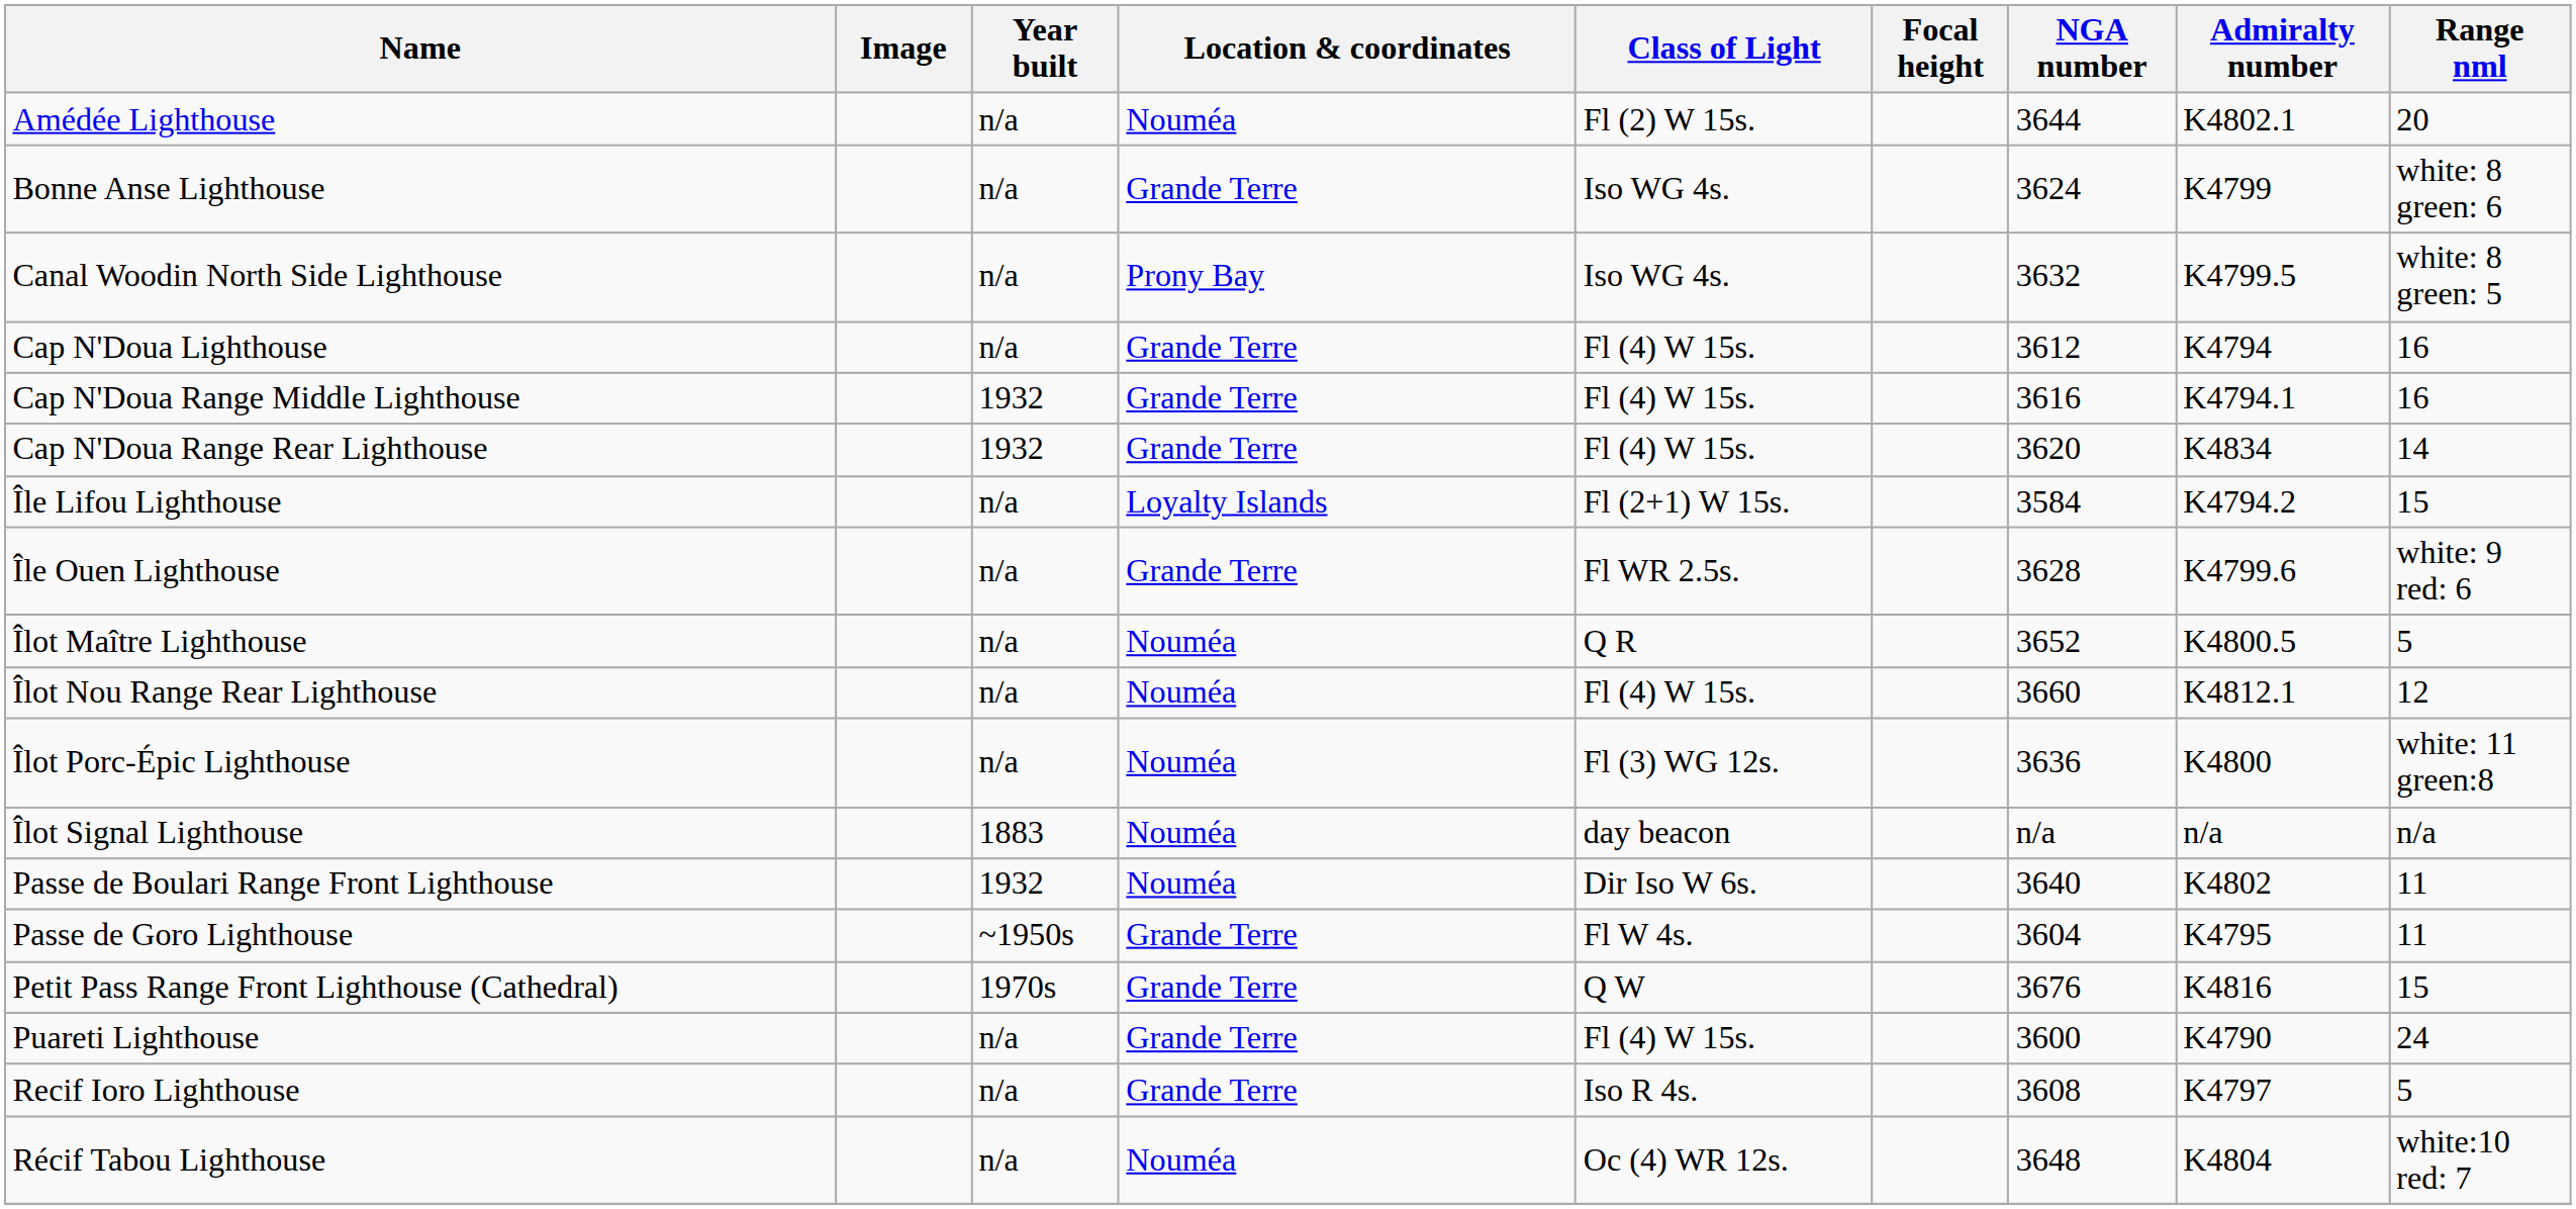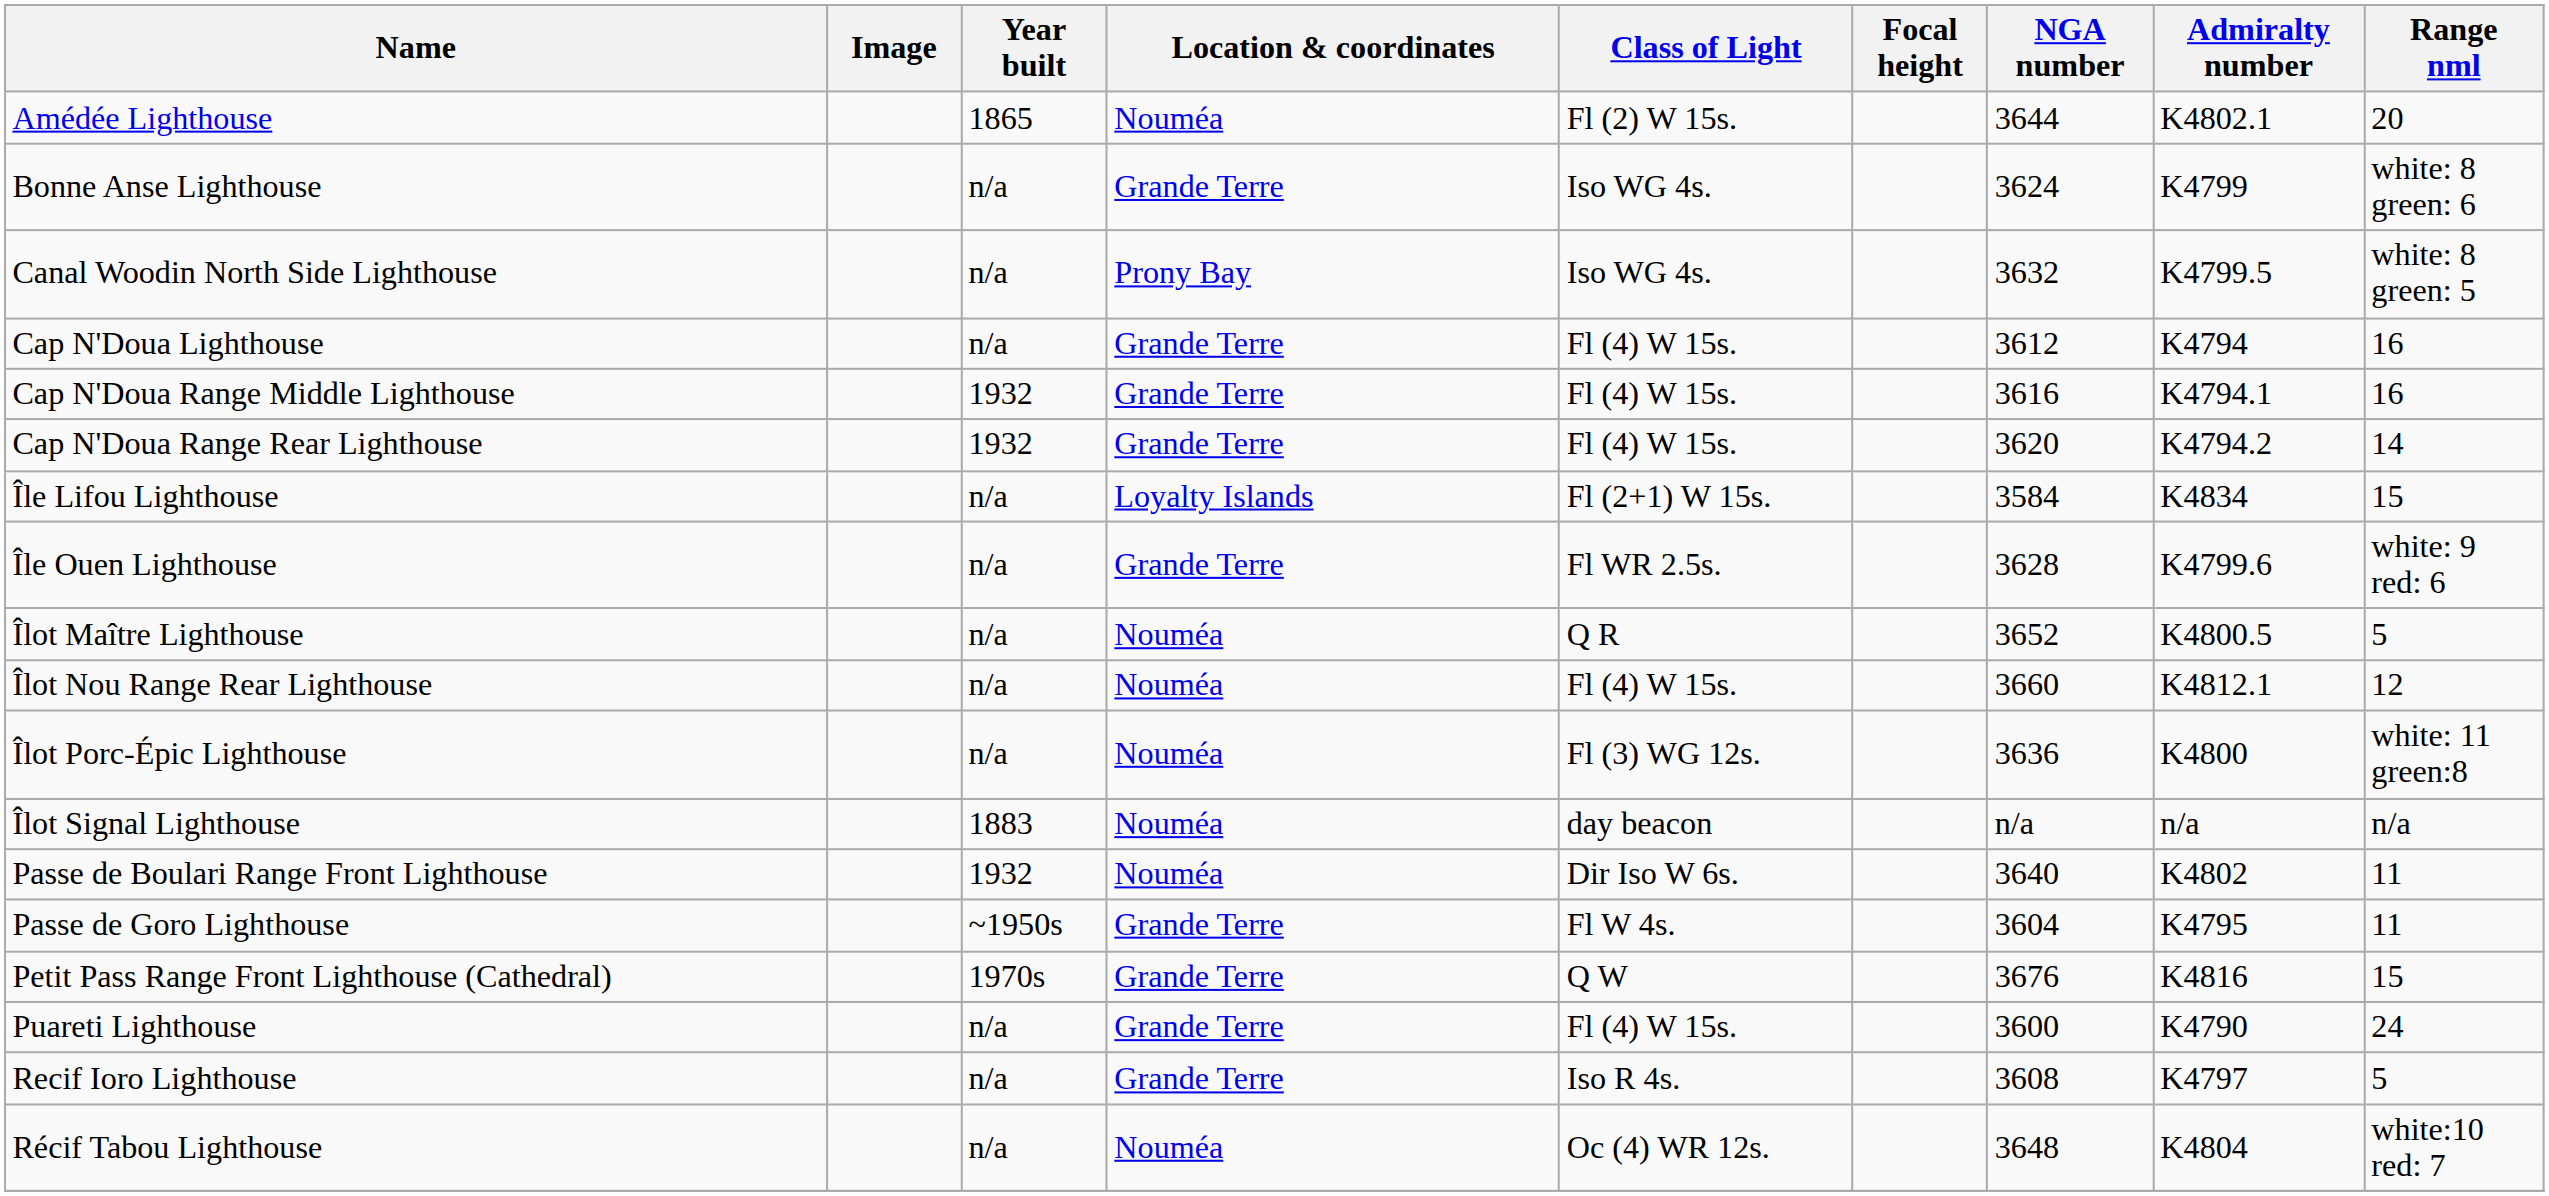Amédée Lighthouse | Year built: n/a -> 1865
Cap N'Doua Range Rear Lighthouse | Admiralty number: K4834 -> K4794.2
Île Lifou Lighthouse | Admiralty number: K4794.2 -> K4834
